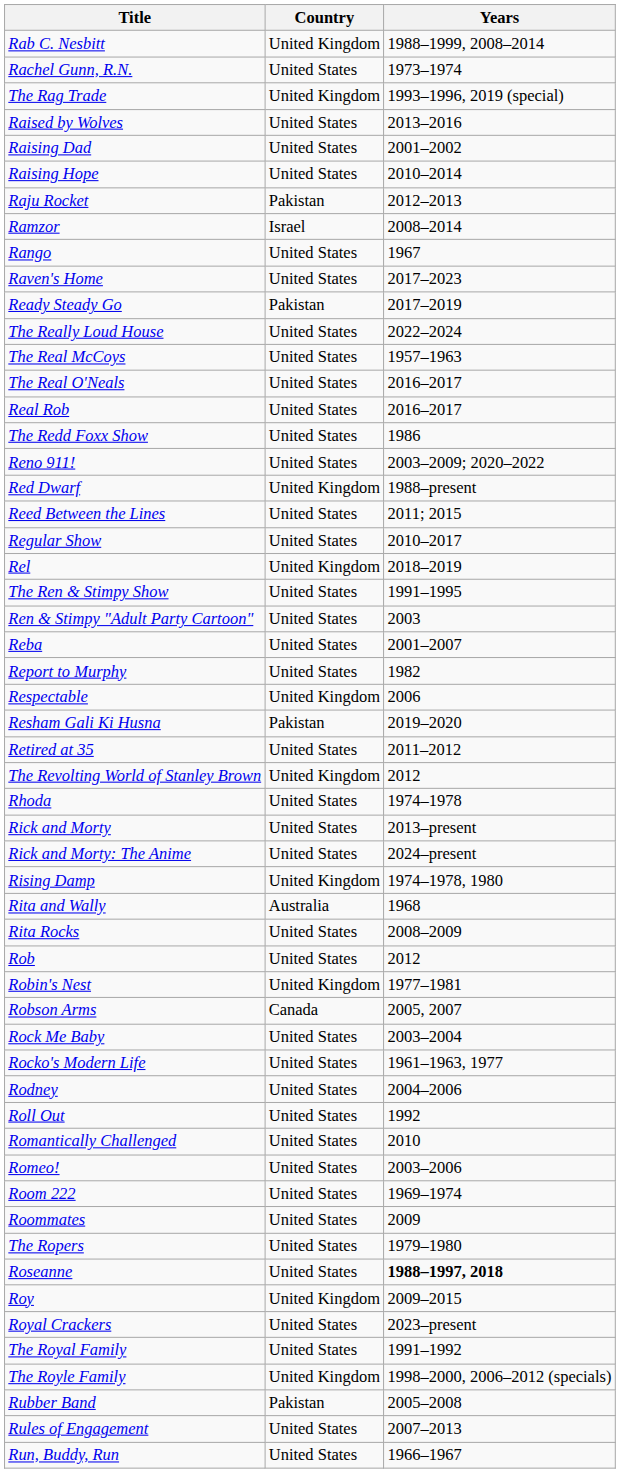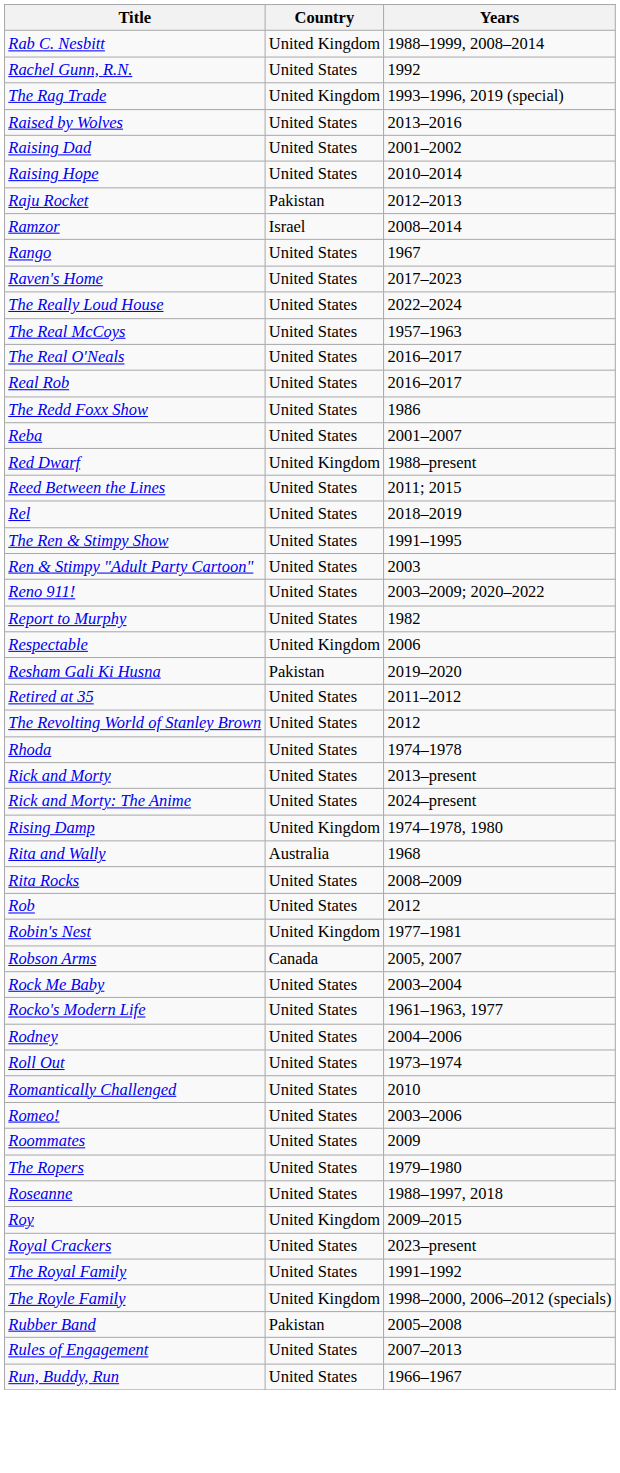Rachel Gunn, R.N. | Years: 1973–1974 -> 1992
- row: Ready Steady Go | Pakistan | 2017–2019
rows swapped: Reba <-> Reno 911!
- row: Regular Show | United States | 2010–2017
Rel | Country: United Kingdom -> United States
The Revolting World of Stanley Brown | Country: United Kingdom -> United States
Roll Out | Years: 1992 -> 1973–1974
- row: Room 222 | United States | 1969–1974
Roseanne | Years: bold -> normal
